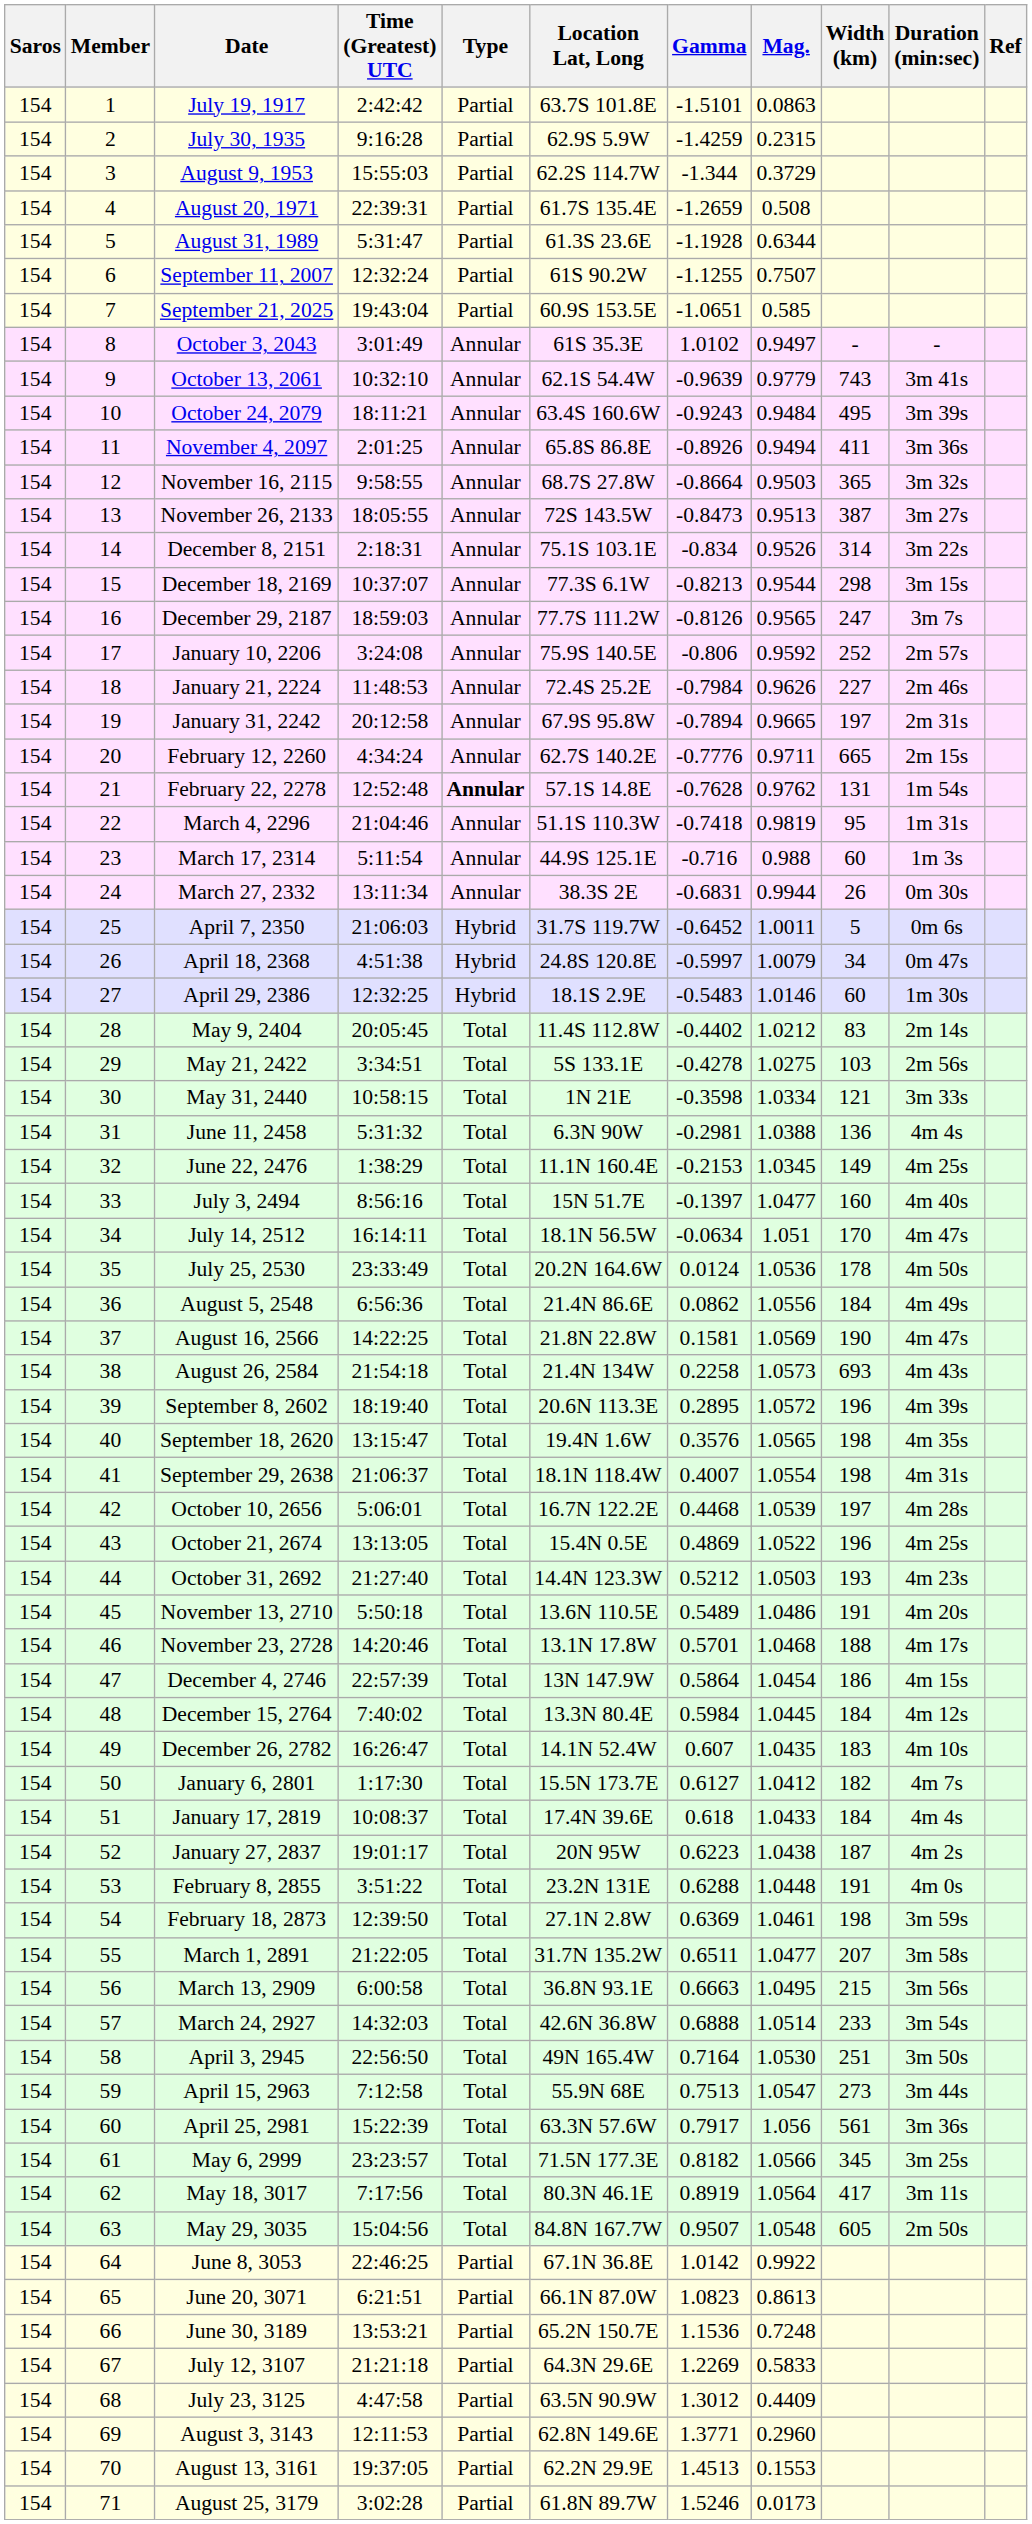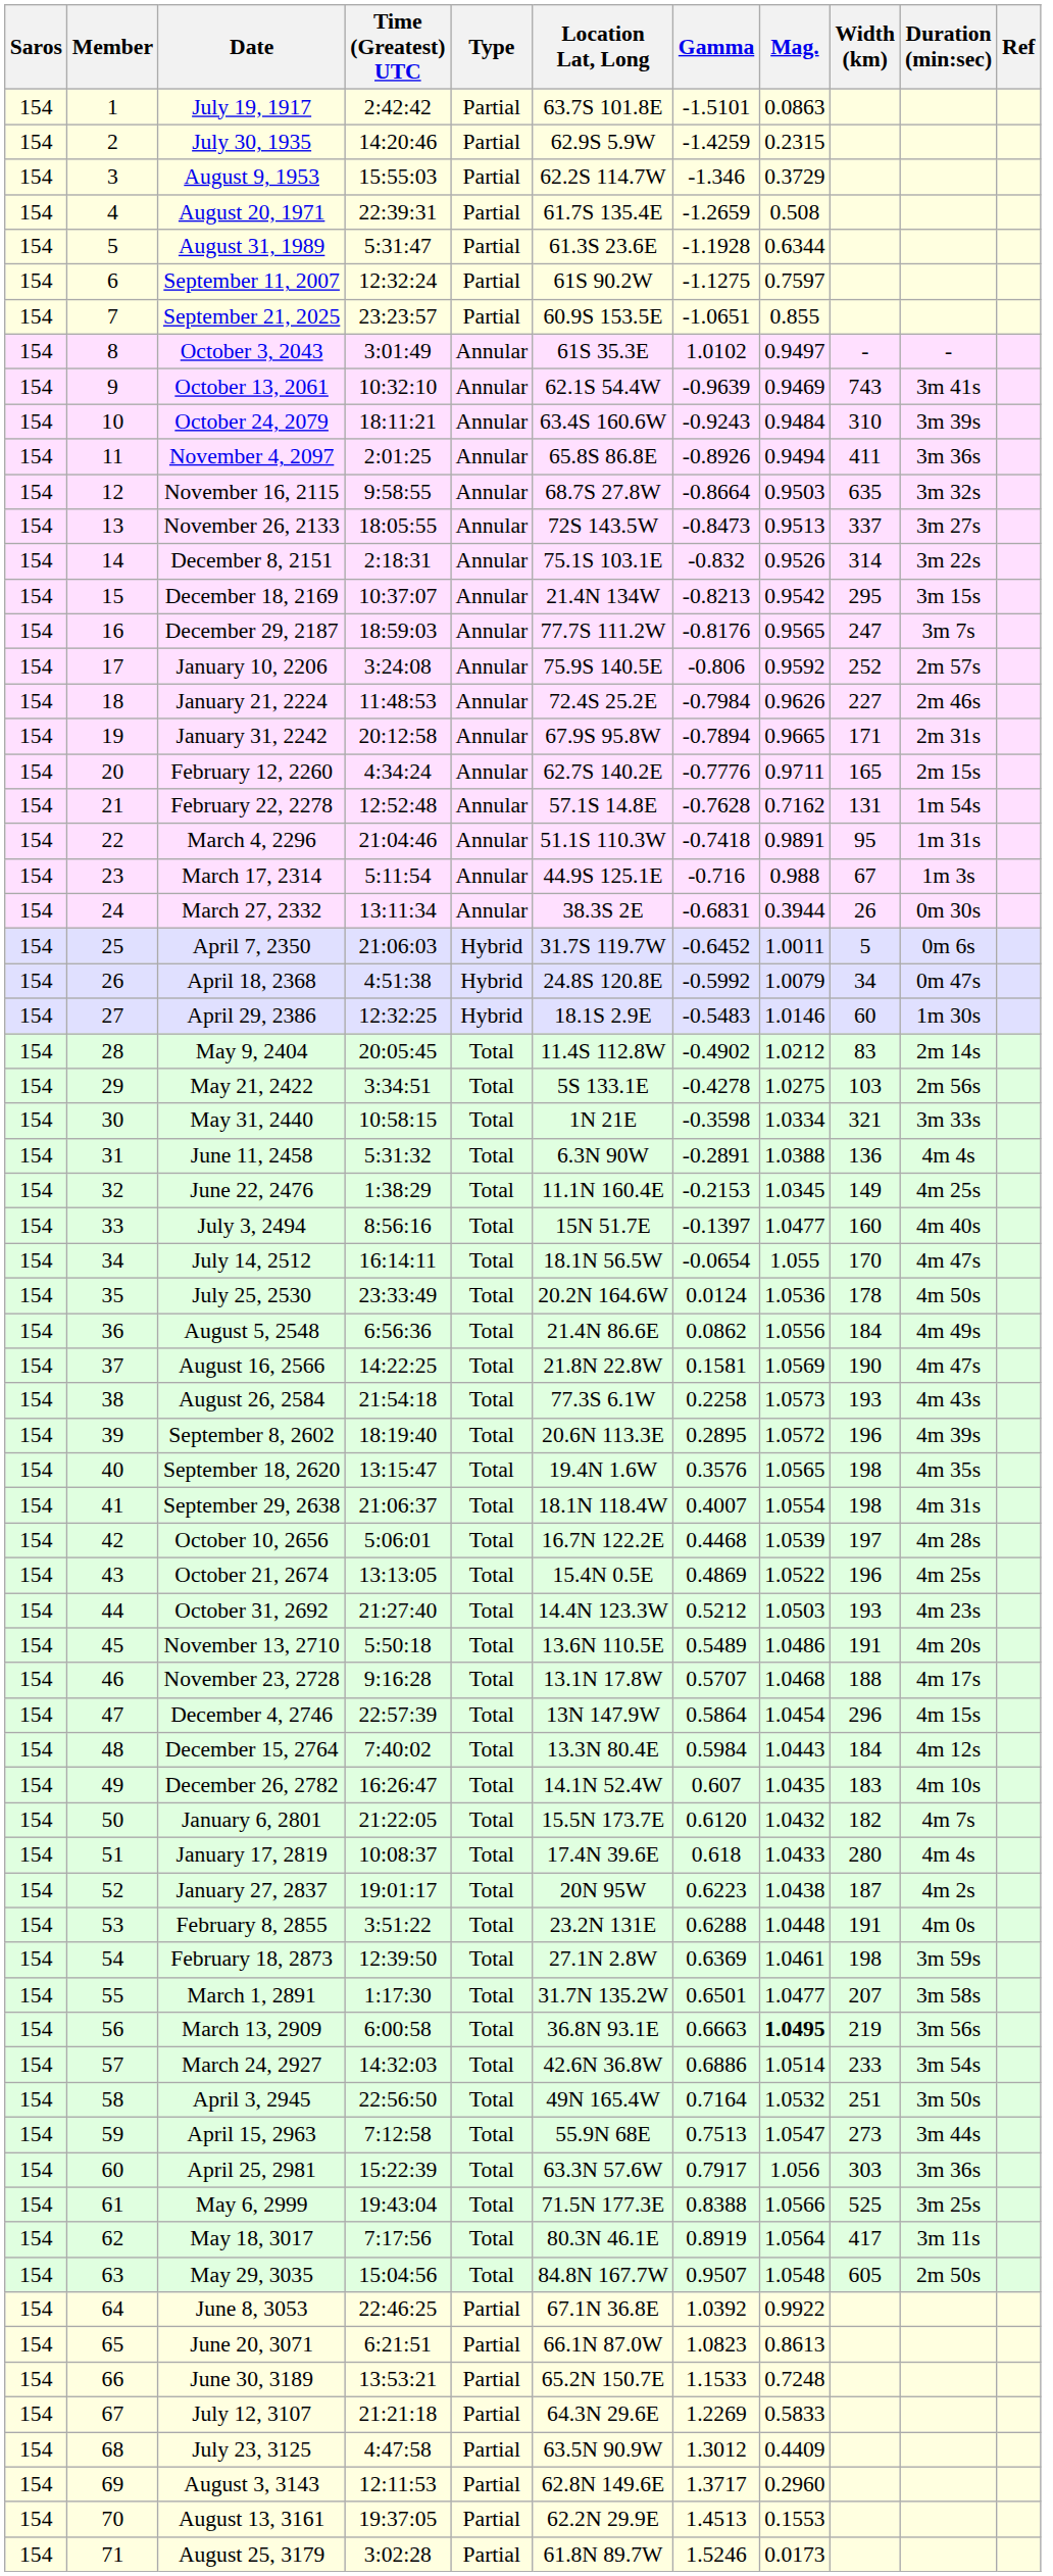July 30, 1935 | Time (Greatest) UTC: 9:16:28 -> 14:20:46
August 9, 1953 | Gamma: -1.344 -> -1.346
September 11, 2007 | Gamma: -1.1255 -> -1.1275
September 11, 2007 | Mag.: 0.7507 -> 0.7597
September 21, 2025 | Time (Greatest) UTC: 19:43:04 -> 23:23:57
September 21, 2025 | Mag.: 0.585 -> 0.855
October 13, 2061 | Mag.: 0.9779 -> 0.9469
October 24, 2079 | Width (km): 495 -> 310
November 16, 2115 | Width (km): 365 -> 635
November 26, 2133 | Width (km): 387 -> 337
December 8, 2151 | Gamma: -0.834 -> -0.832
December 18, 2169 | Location Lat, Long: 77.3S 6.1W -> 21.4N 134W
December 18, 2169 | Mag.: 0.9544 -> 0.9542
December 18, 2169 | Width (km): 298 -> 295
December 29, 2187 | Gamma: -0.8126 -> -0.8176
January 31, 2242 | Width (km): 197 -> 171
February 12, 2260 | Width (km): 665 -> 165
February 22, 2278 | Type: bold -> normal
February 22, 2278 | Mag.: 0.9762 -> 0.7162
March 4, 2296 | Mag.: 0.9819 -> 0.9891
March 17, 2314 | Width (km): 60 -> 67
March 27, 2332 | Mag.: 0.9944 -> 0.3944
April 18, 2368 | Gamma: -0.5997 -> -0.5992
May 9, 2404 | Gamma: -0.4402 -> -0.4902
May 31, 2440 | Width (km): 121 -> 321
June 11, 2458 | Gamma: -0.2981 -> -0.2891
July 14, 2512 | Gamma: -0.0634 -> -0.0654
July 14, 2512 | Mag.: 1.051 -> 1.055
August 26, 2584 | Location Lat, Long: 21.4N 134W -> 77.3S 6.1W
August 26, 2584 | Width (km): 693 -> 193
November 23, 2728 | Time (Greatest) UTC: 14:20:46 -> 9:16:28
November 23, 2728 | Gamma: 0.5701 -> 0.5707
December 4, 2746 | Width (km): 186 -> 296
December 15, 2764 | Mag.: 1.0445 -> 1.0443
January 6, 2801 | Time (Greatest) UTC: 1:17:30 -> 21:22:05
January 6, 2801 | Gamma: 0.6127 -> 0.6120
January 6, 2801 | Mag.: 1.0412 -> 1.0432
January 17, 2819 | Width (km): 184 -> 280
March 1, 2891 | Time (Greatest) UTC: 21:22:05 -> 1:17:30
March 1, 2891 | Gamma: 0.6511 -> 0.6501
March 13, 2909 | Mag.: normal -> bold
March 13, 2909 | Width (km): 215 -> 219
March 24, 2927 | Gamma: 0.6888 -> 0.6886
April 3, 2945 | Mag.: 1.0530 -> 1.0532
April 25, 2981 | Width (km): 561 -> 303
May 6, 2999 | Time (Greatest) UTC: 23:23:57 -> 19:43:04
May 6, 2999 | Gamma: 0.8182 -> 0.8388
May 6, 2999 | Width (km): 345 -> 525
June 8, 3053 | Gamma: 1.0142 -> 1.0392
June 30, 3189 | Gamma: 1.1536 -> 1.1533
August 3, 3143 | Gamma: 1.3771 -> 1.3717
